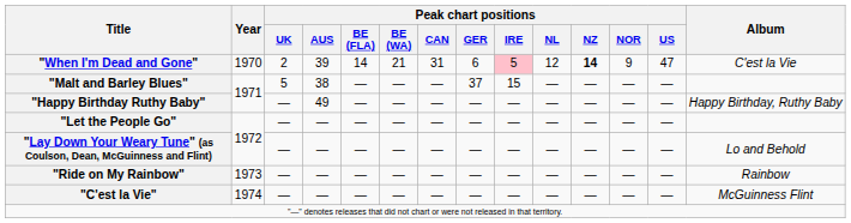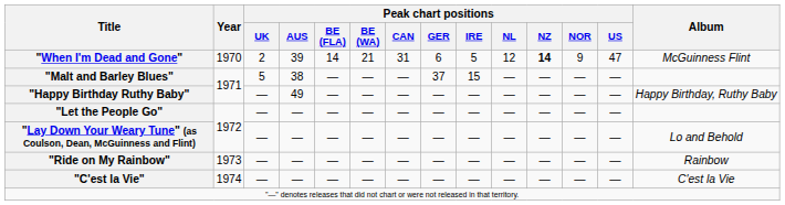"When I'm Dead and Gone" | Peak chart positions / IRE: pink background -> no background
"When I'm Dead and Gone" | Album: C'est la Vie -> McGuinness Flint
"C'est la Vie" | Album: McGuinness Flint -> C'est la Vie
